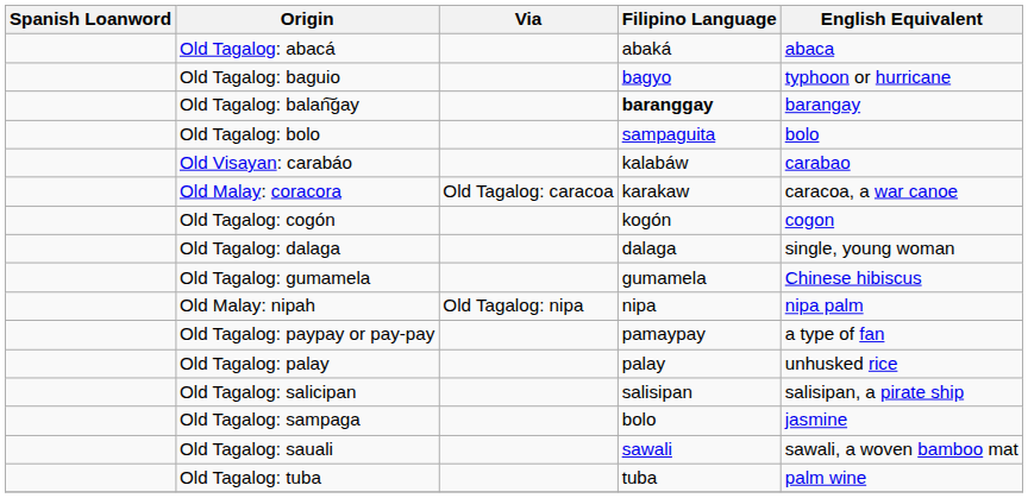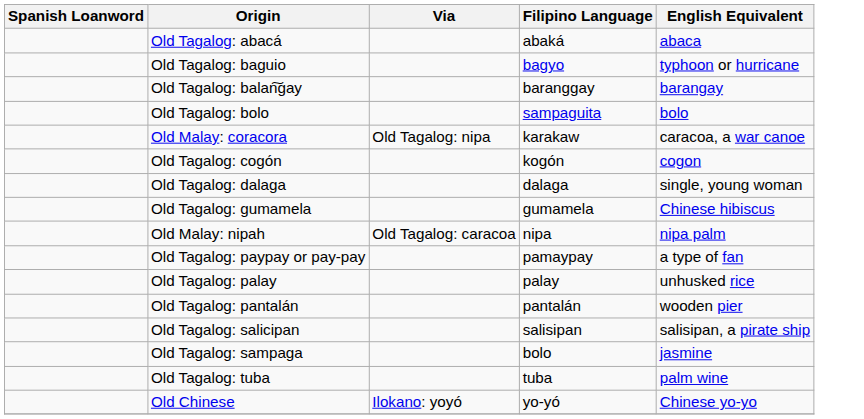Old Tagalog: balan͠gay | Filipino Language: bold -> normal
- row: Old Visayan: carabáo | kalabáw | carabao
Old Malay: coracora | Via: Old Tagalog: caracoa -> Old Tagalog: nipa
Old Malay: nipah | Via: Old Tagalog: nipa -> Old Tagalog: caracoa
+ row: Old Tagalog: pantalán | pantalán | wooden pier
- row: Old Tagalog: sauali | sawali | sawali, a woven bamboo mat
+ row: Old Chinese | Ilokano: yoyó | yo-yó | Chinese yo-yo
